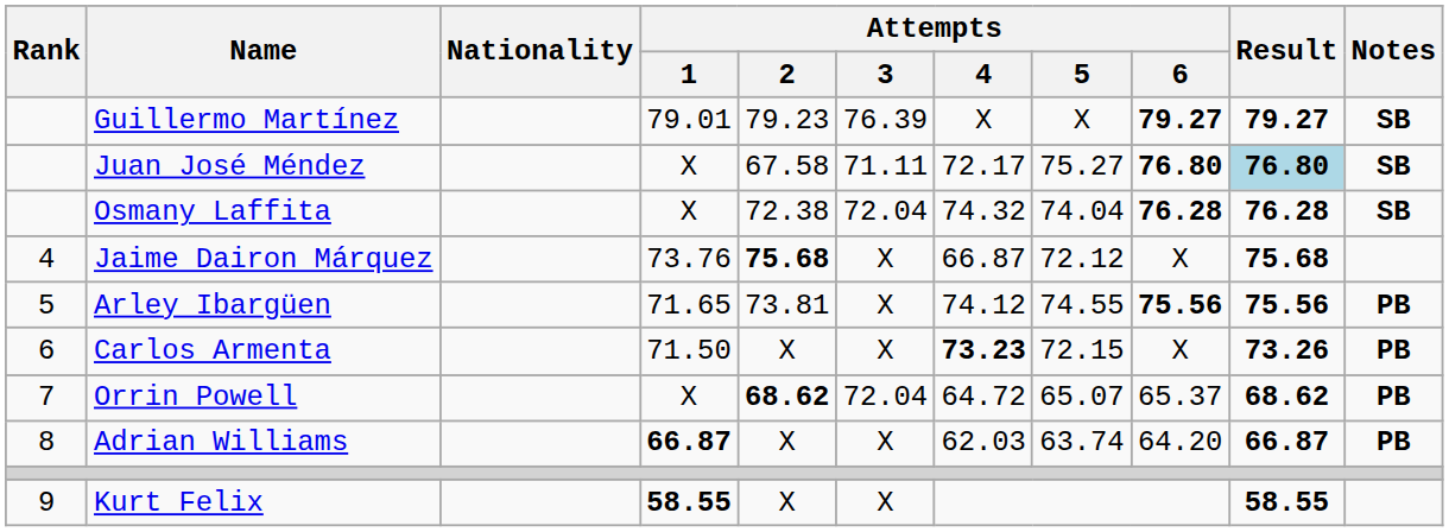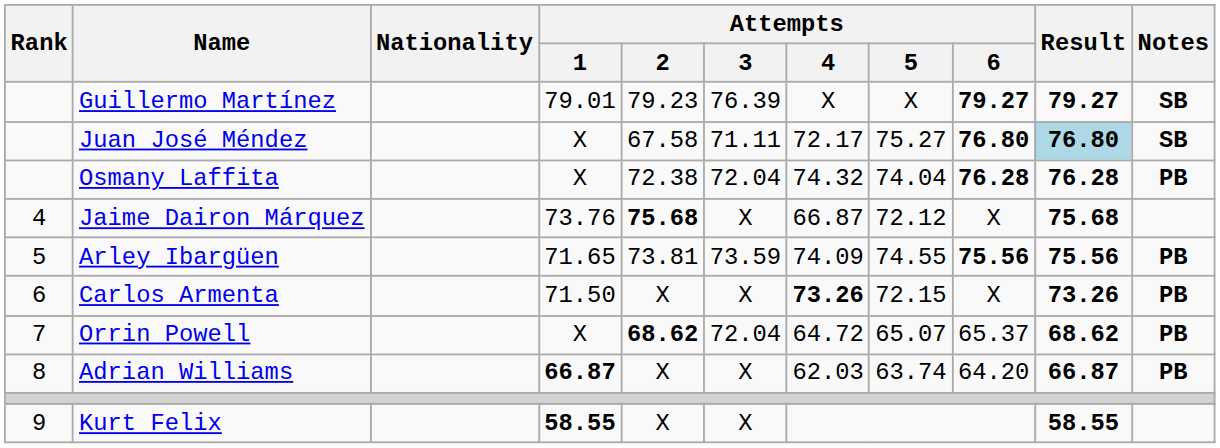Osmany Laffita | Notes: SB -> PB
Arley Ibargüen | Attempts / 3: X -> 73.59
Arley Ibargüen | Attempts / 4: 74.12 -> 74.09
Carlos Armenta | Attempts / 4: 73.23 -> 73.26
